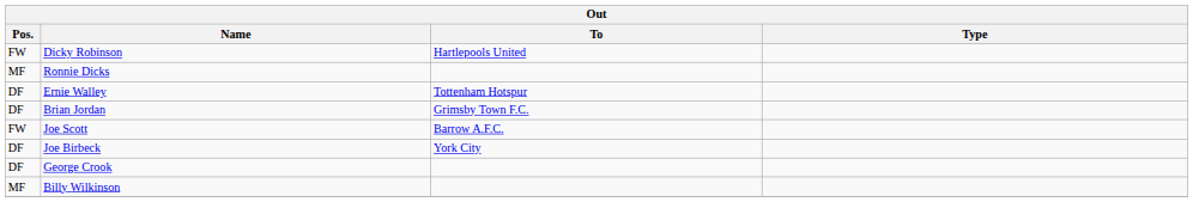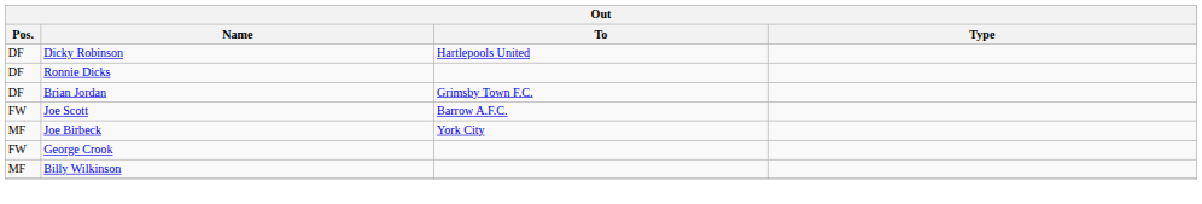Dicky Robinson | Pos.: FW -> DF
Ronnie Dicks | Pos.: MF -> DF
- row: DF | Ernie Walley | Tottenham Hotspur
Joe Birbeck | Pos.: DF -> MF
George Crook | Pos.: DF -> FW
